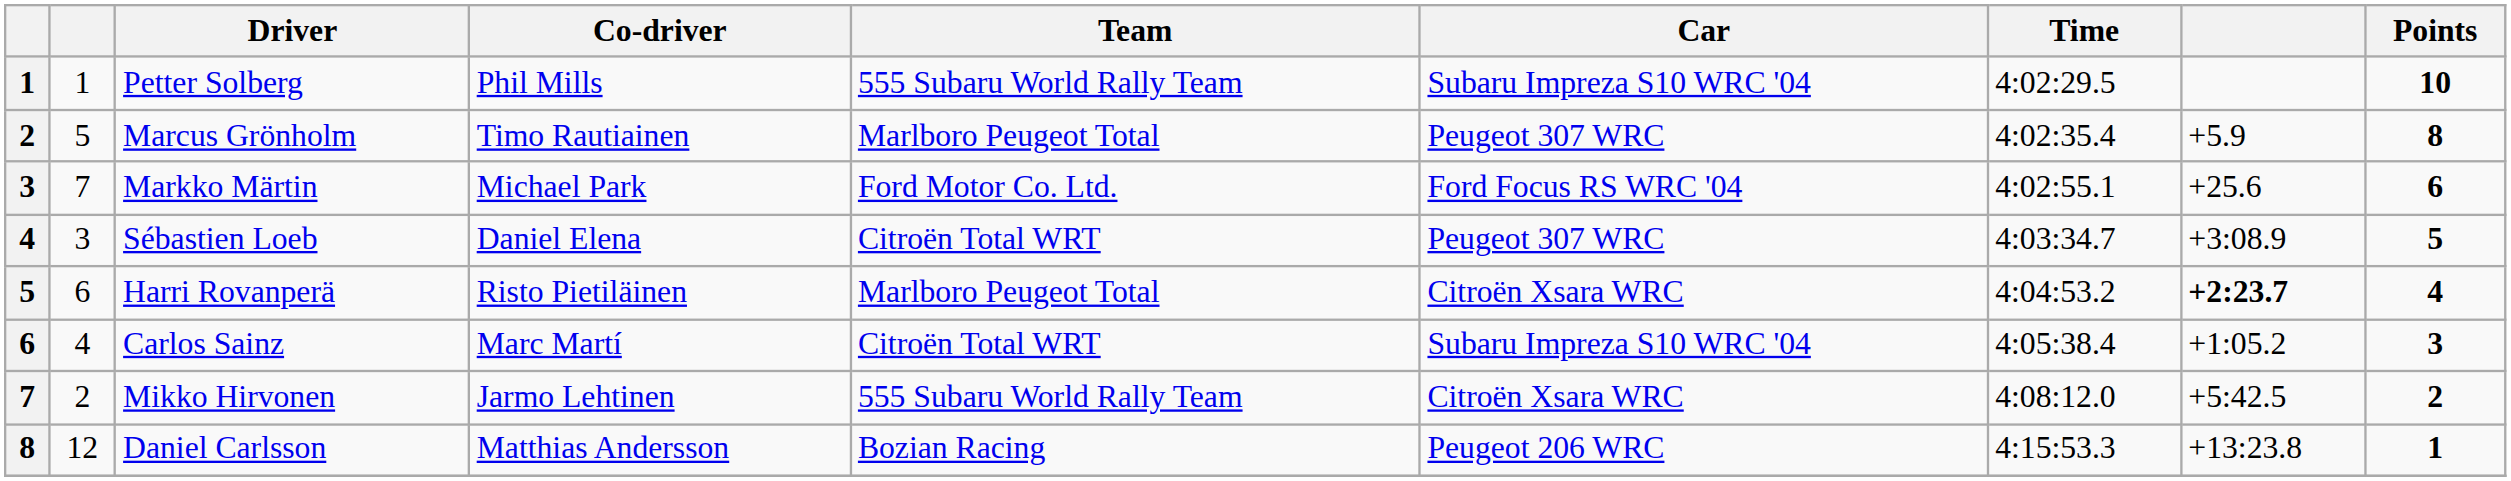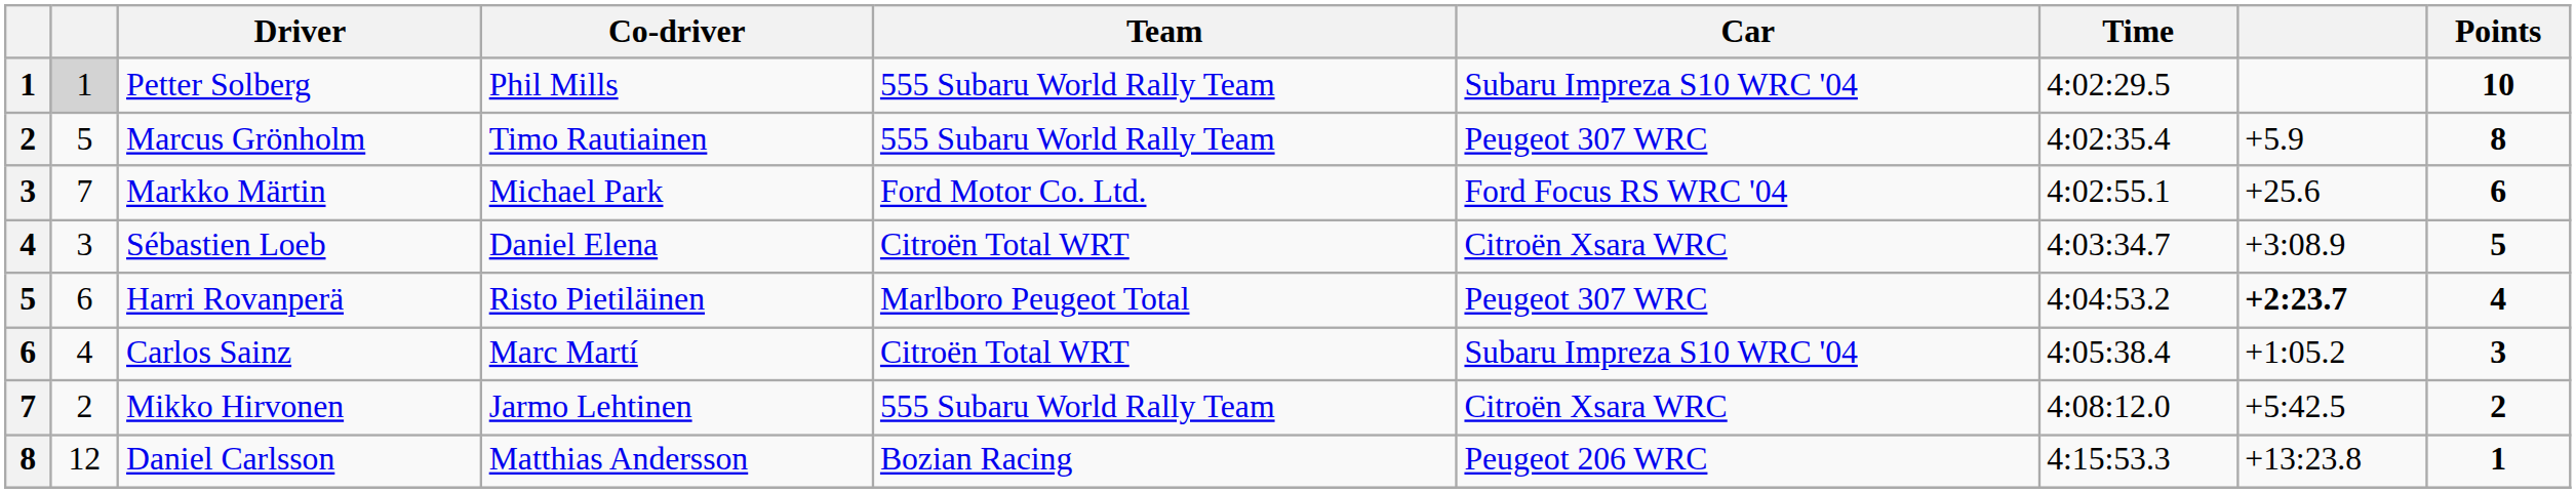Petter Solberg | column 2: no background -> lightgrey background
Marcus Grönholm | Team: Marlboro Peugeot Total -> 555 Subaru World Rally Team
Sébastien Loeb | Car: Peugeot 307 WRC -> Citroën Xsara WRC
Harri Rovanperä | Car: Citroën Xsara WRC -> Peugeot 307 WRC
